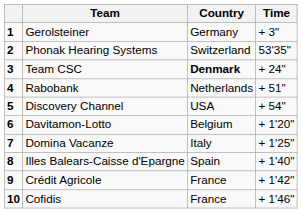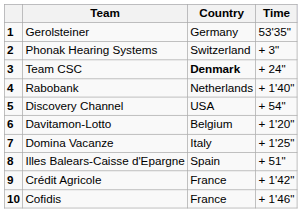Gerolsteiner | Time: + 3" -> 53'35"
Phonak Hearing Systems | Time: 53'35" -> + 3"
Rabobank | Time: + 51" -> + 1'40"
Illes Balears-Caisse d'Epargne | Time: + 1'40" -> + 51"
